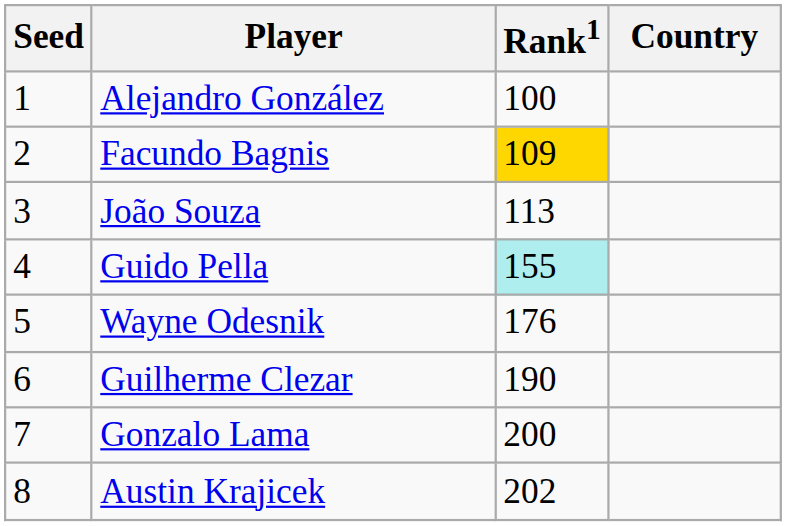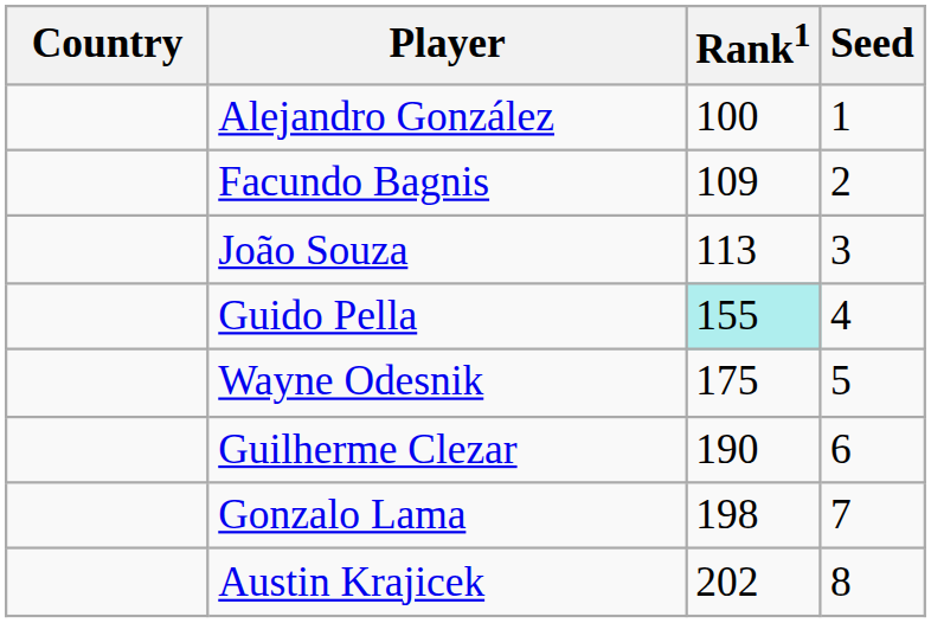columns swapped: Country <-> Seed
Facundo Bagnis | Rank1: gold background -> no background
Wayne Odesnik | Rank1: 176 -> 175
Gonzalo Lama | Rank1: 200 -> 198
